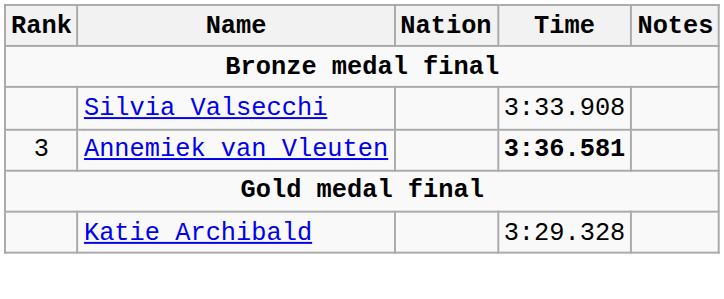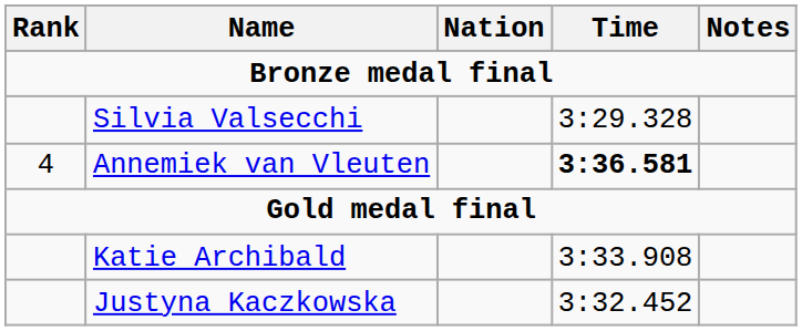Silvia Valsecchi | Time: 3:33.908 -> 3:29.328
Annemiek van Vleuten | Rank: 3 -> 4
Katie Archibald | Time: 3:29.328 -> 3:33.908
+ row: Justyna Kaczkowska | 3:32.452
